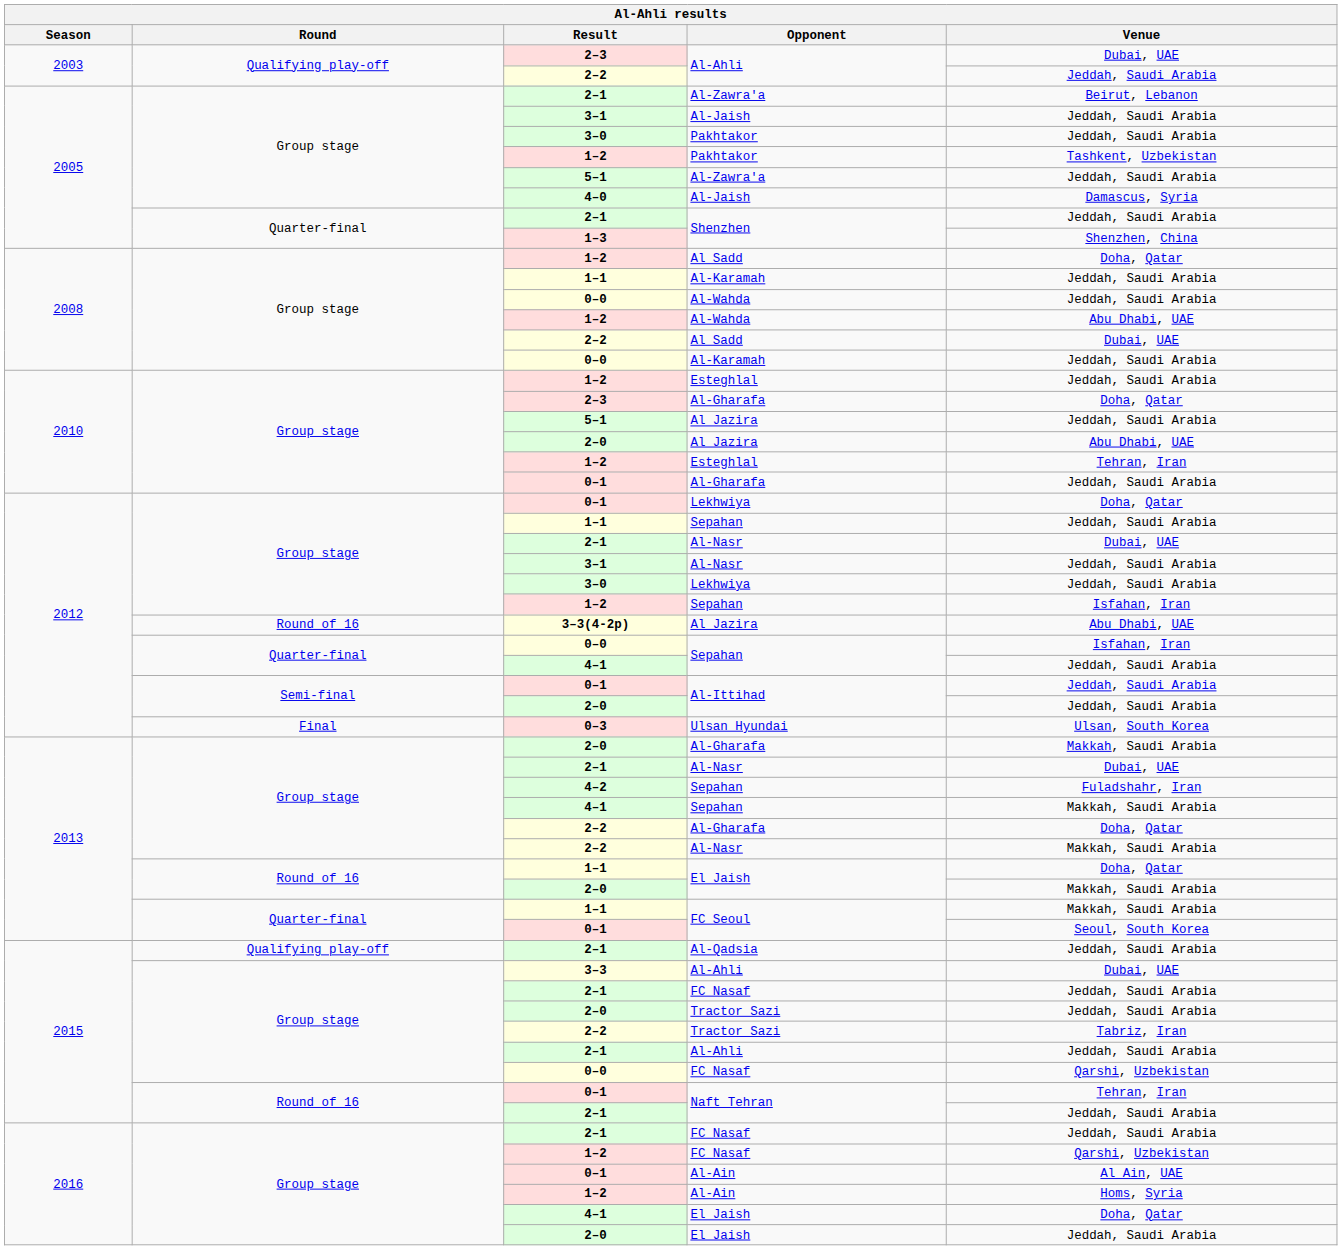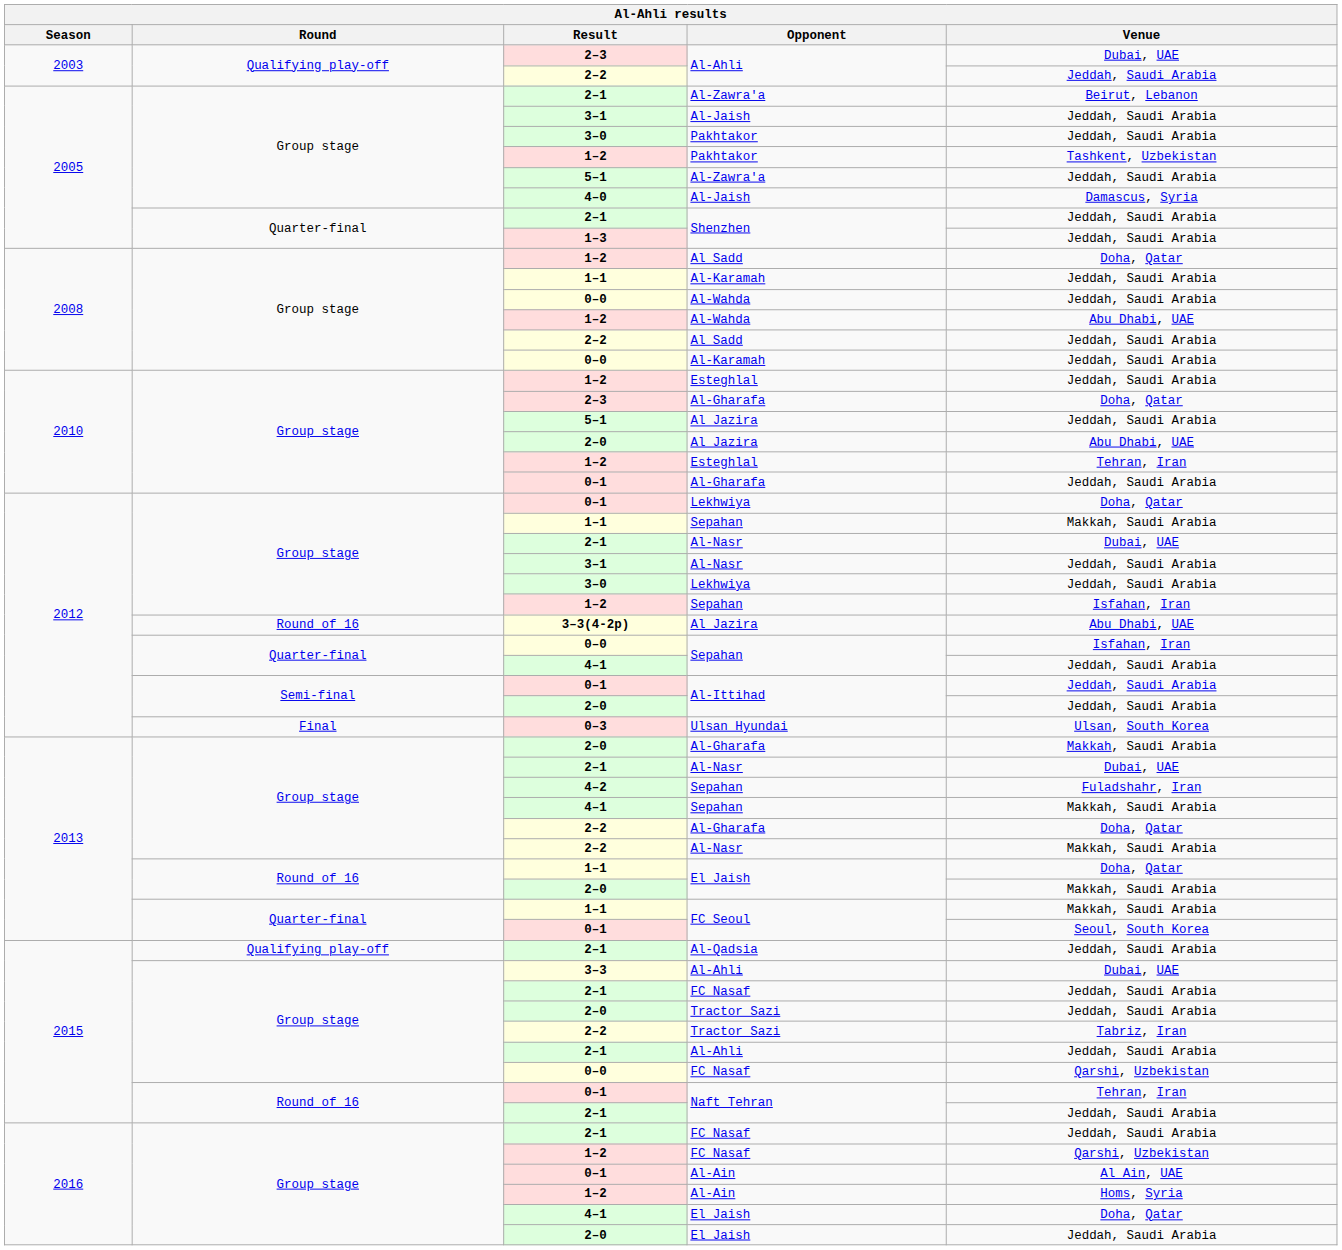1–3 / Shenzhen | Venue: Shenzhen, China -> Jeddah, Saudi Arabia
2–2 / Al Sadd | Venue: Dubai, UAE -> Jeddah, Saudi Arabia
1–1 / Sepahan | Venue: Jeddah, Saudi Arabia -> Makkah, Saudi Arabia
